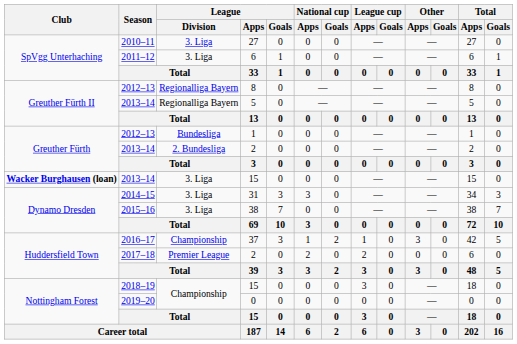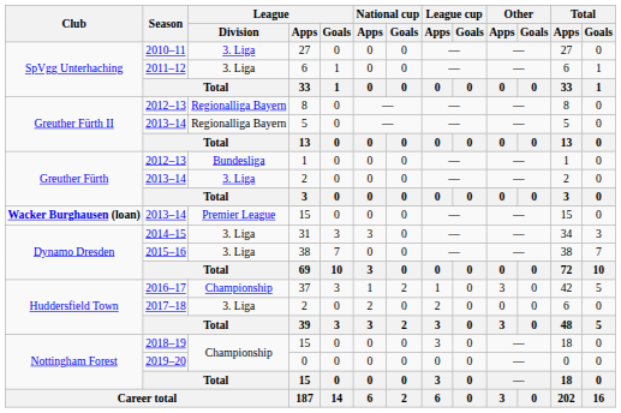2013–14 / 2 | League / Division: 2. Bundesliga -> 3. Liga
2013–14 / 15 | League / Division: 3. Liga -> Premier League
2017–18 / 2 | League / Division: Premier League -> 3. Liga
